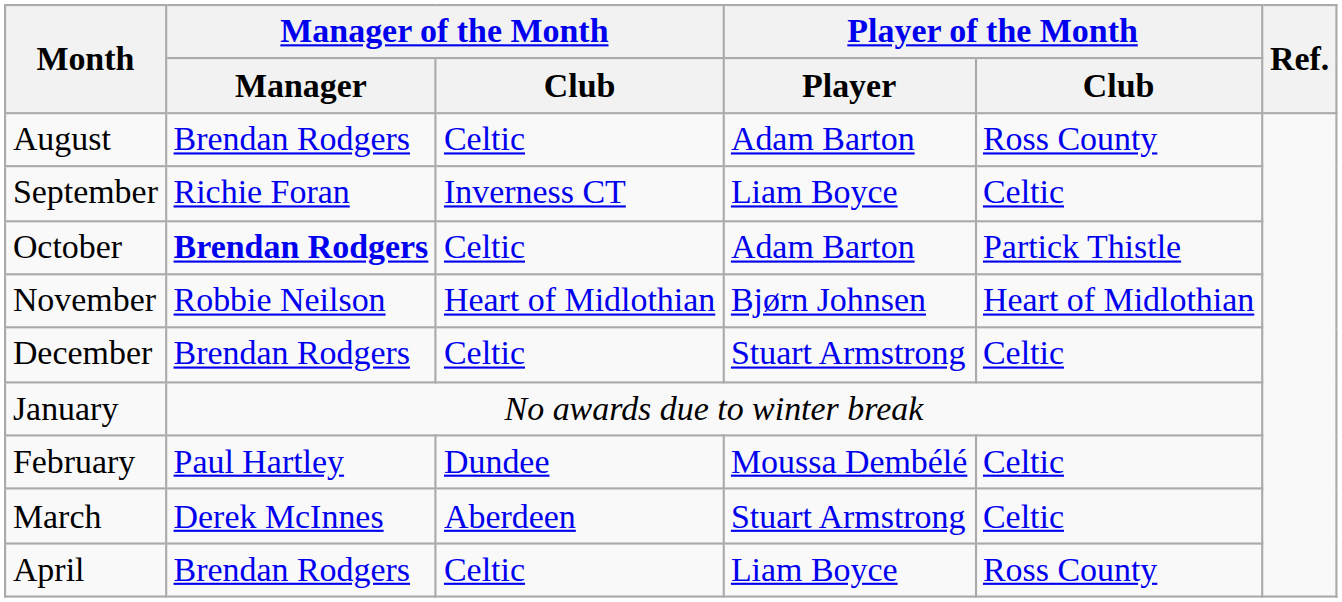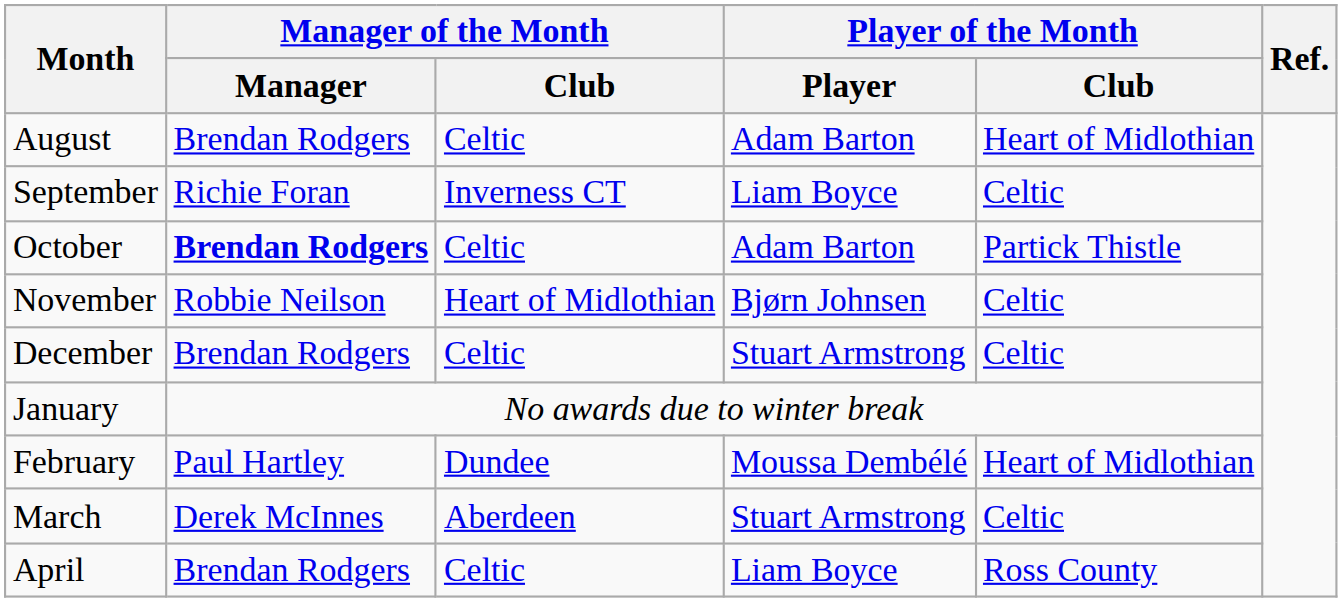August | Player of the Month / Club: Ross County -> Heart of Midlothian
November | Player of the Month / Club: Heart of Midlothian -> Celtic
February | Player of the Month / Club: Celtic -> Heart of Midlothian
